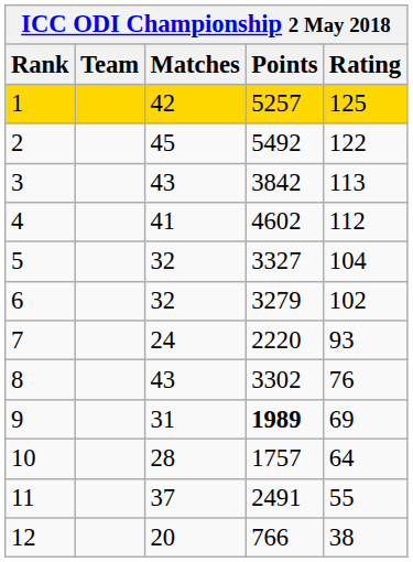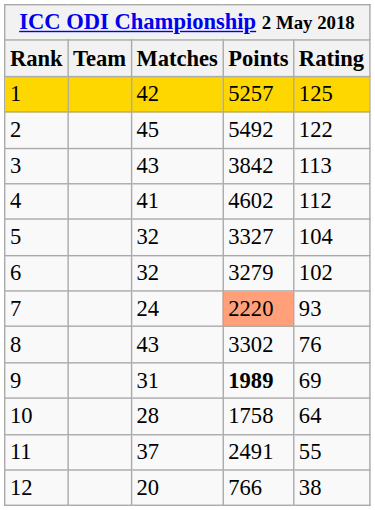7 | Points: no background -> lightsalmon background
10 | Points: 1757 -> 1758
